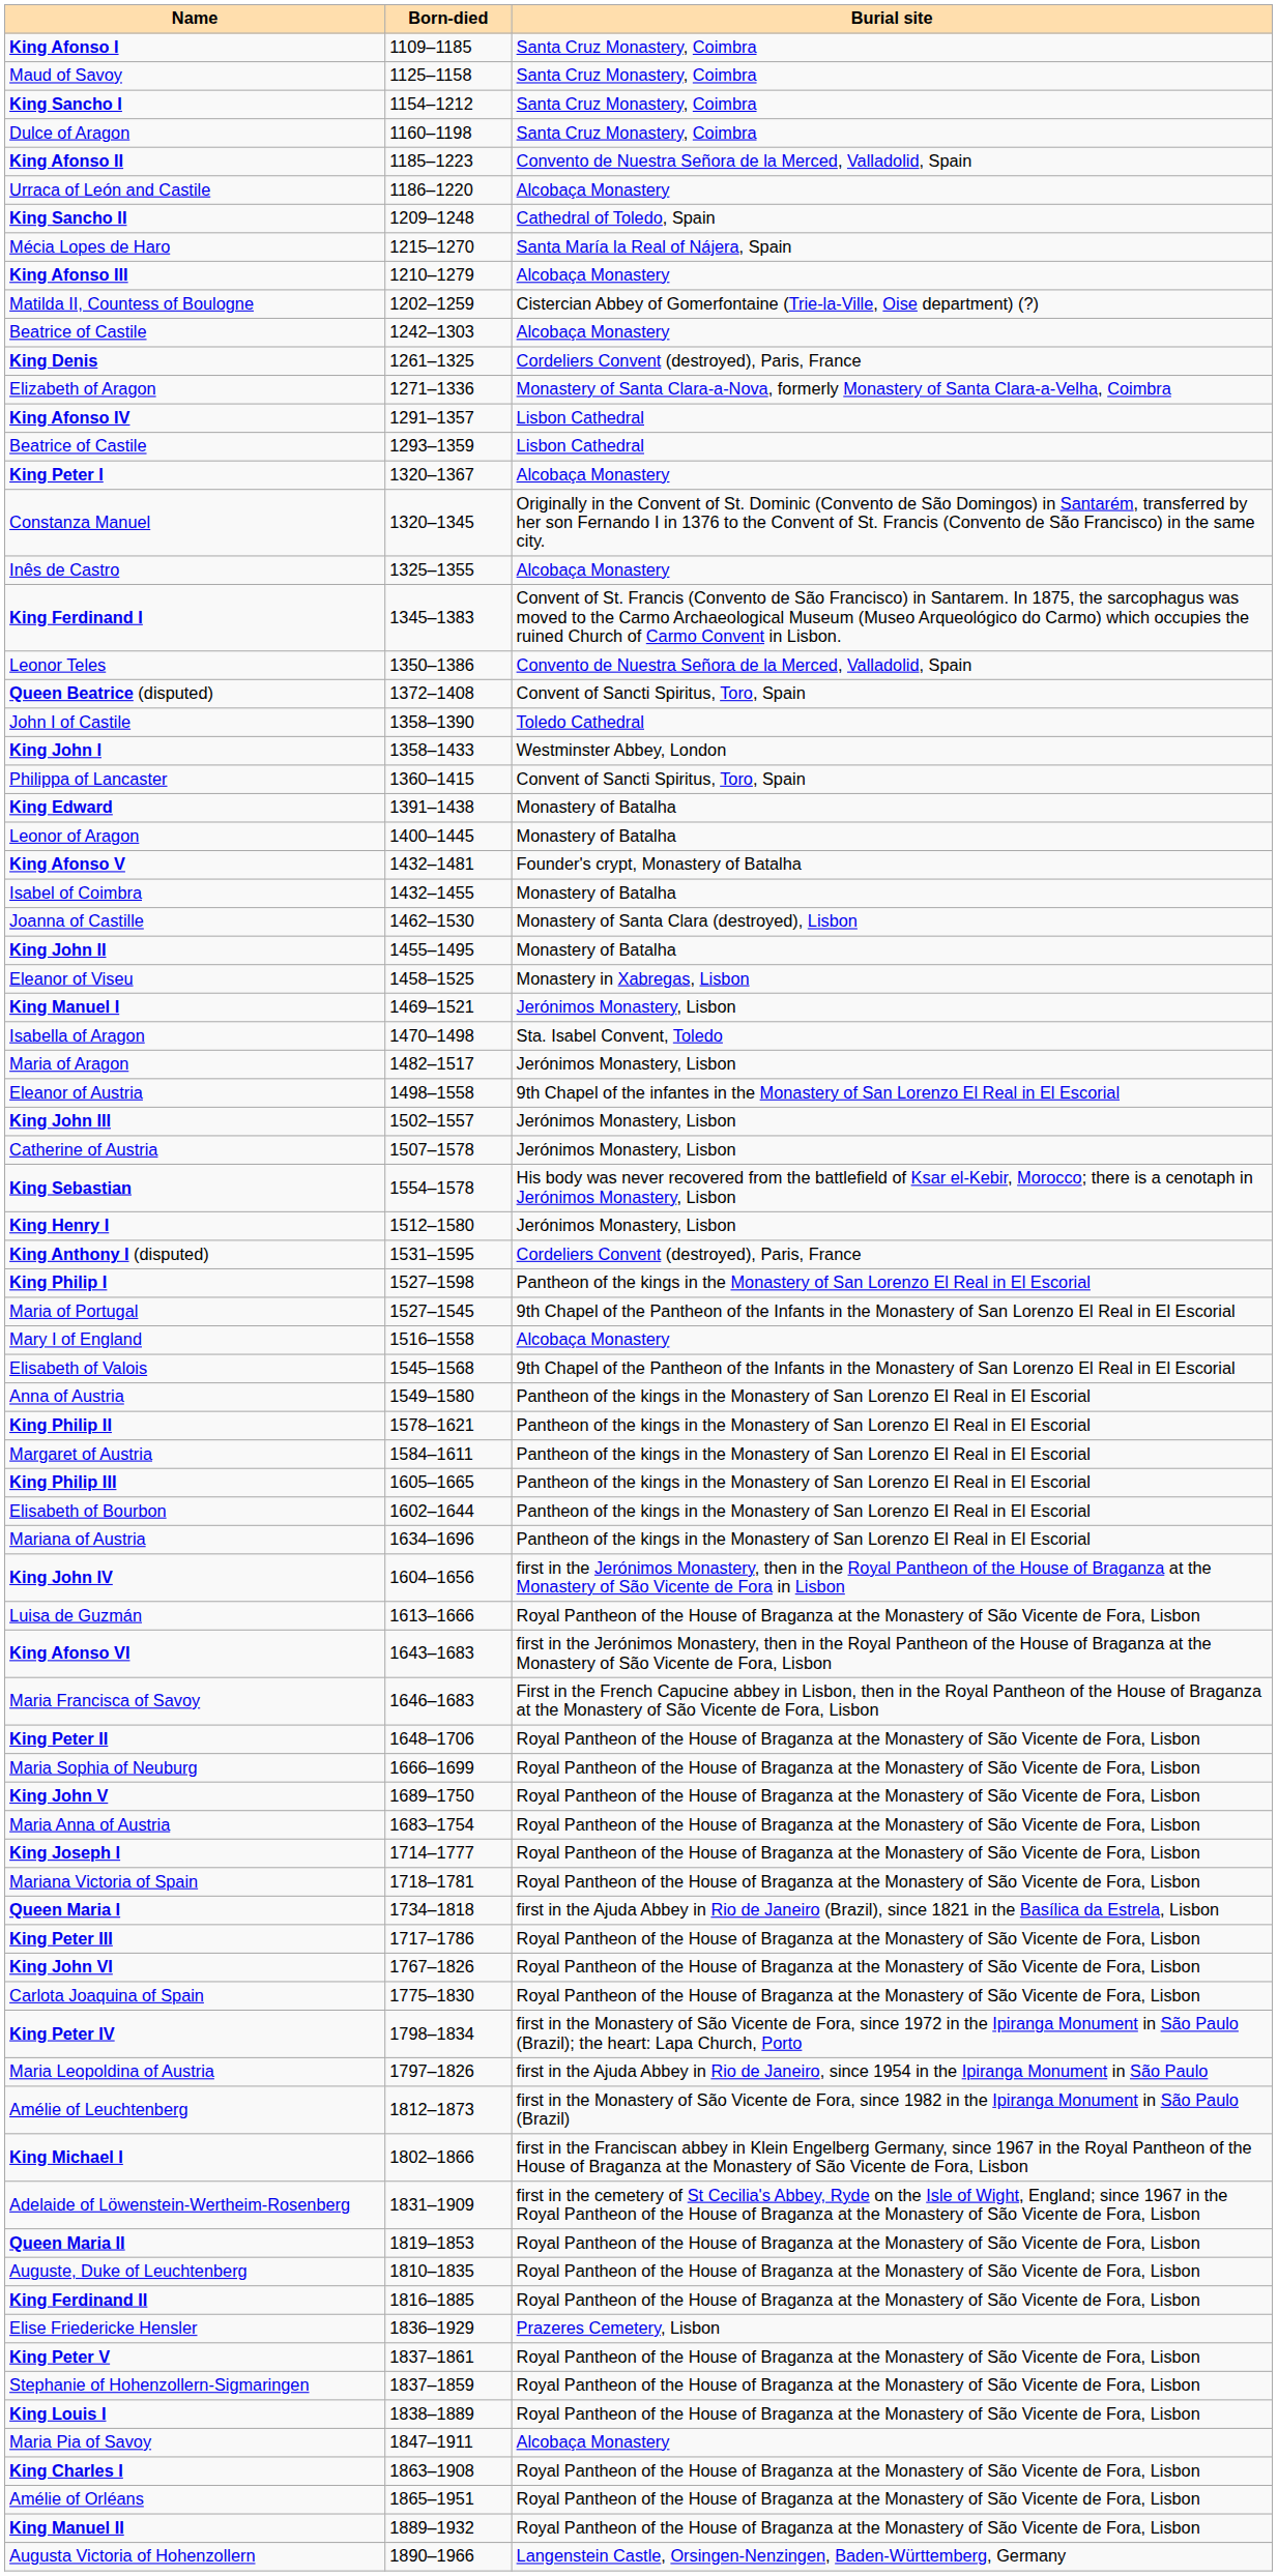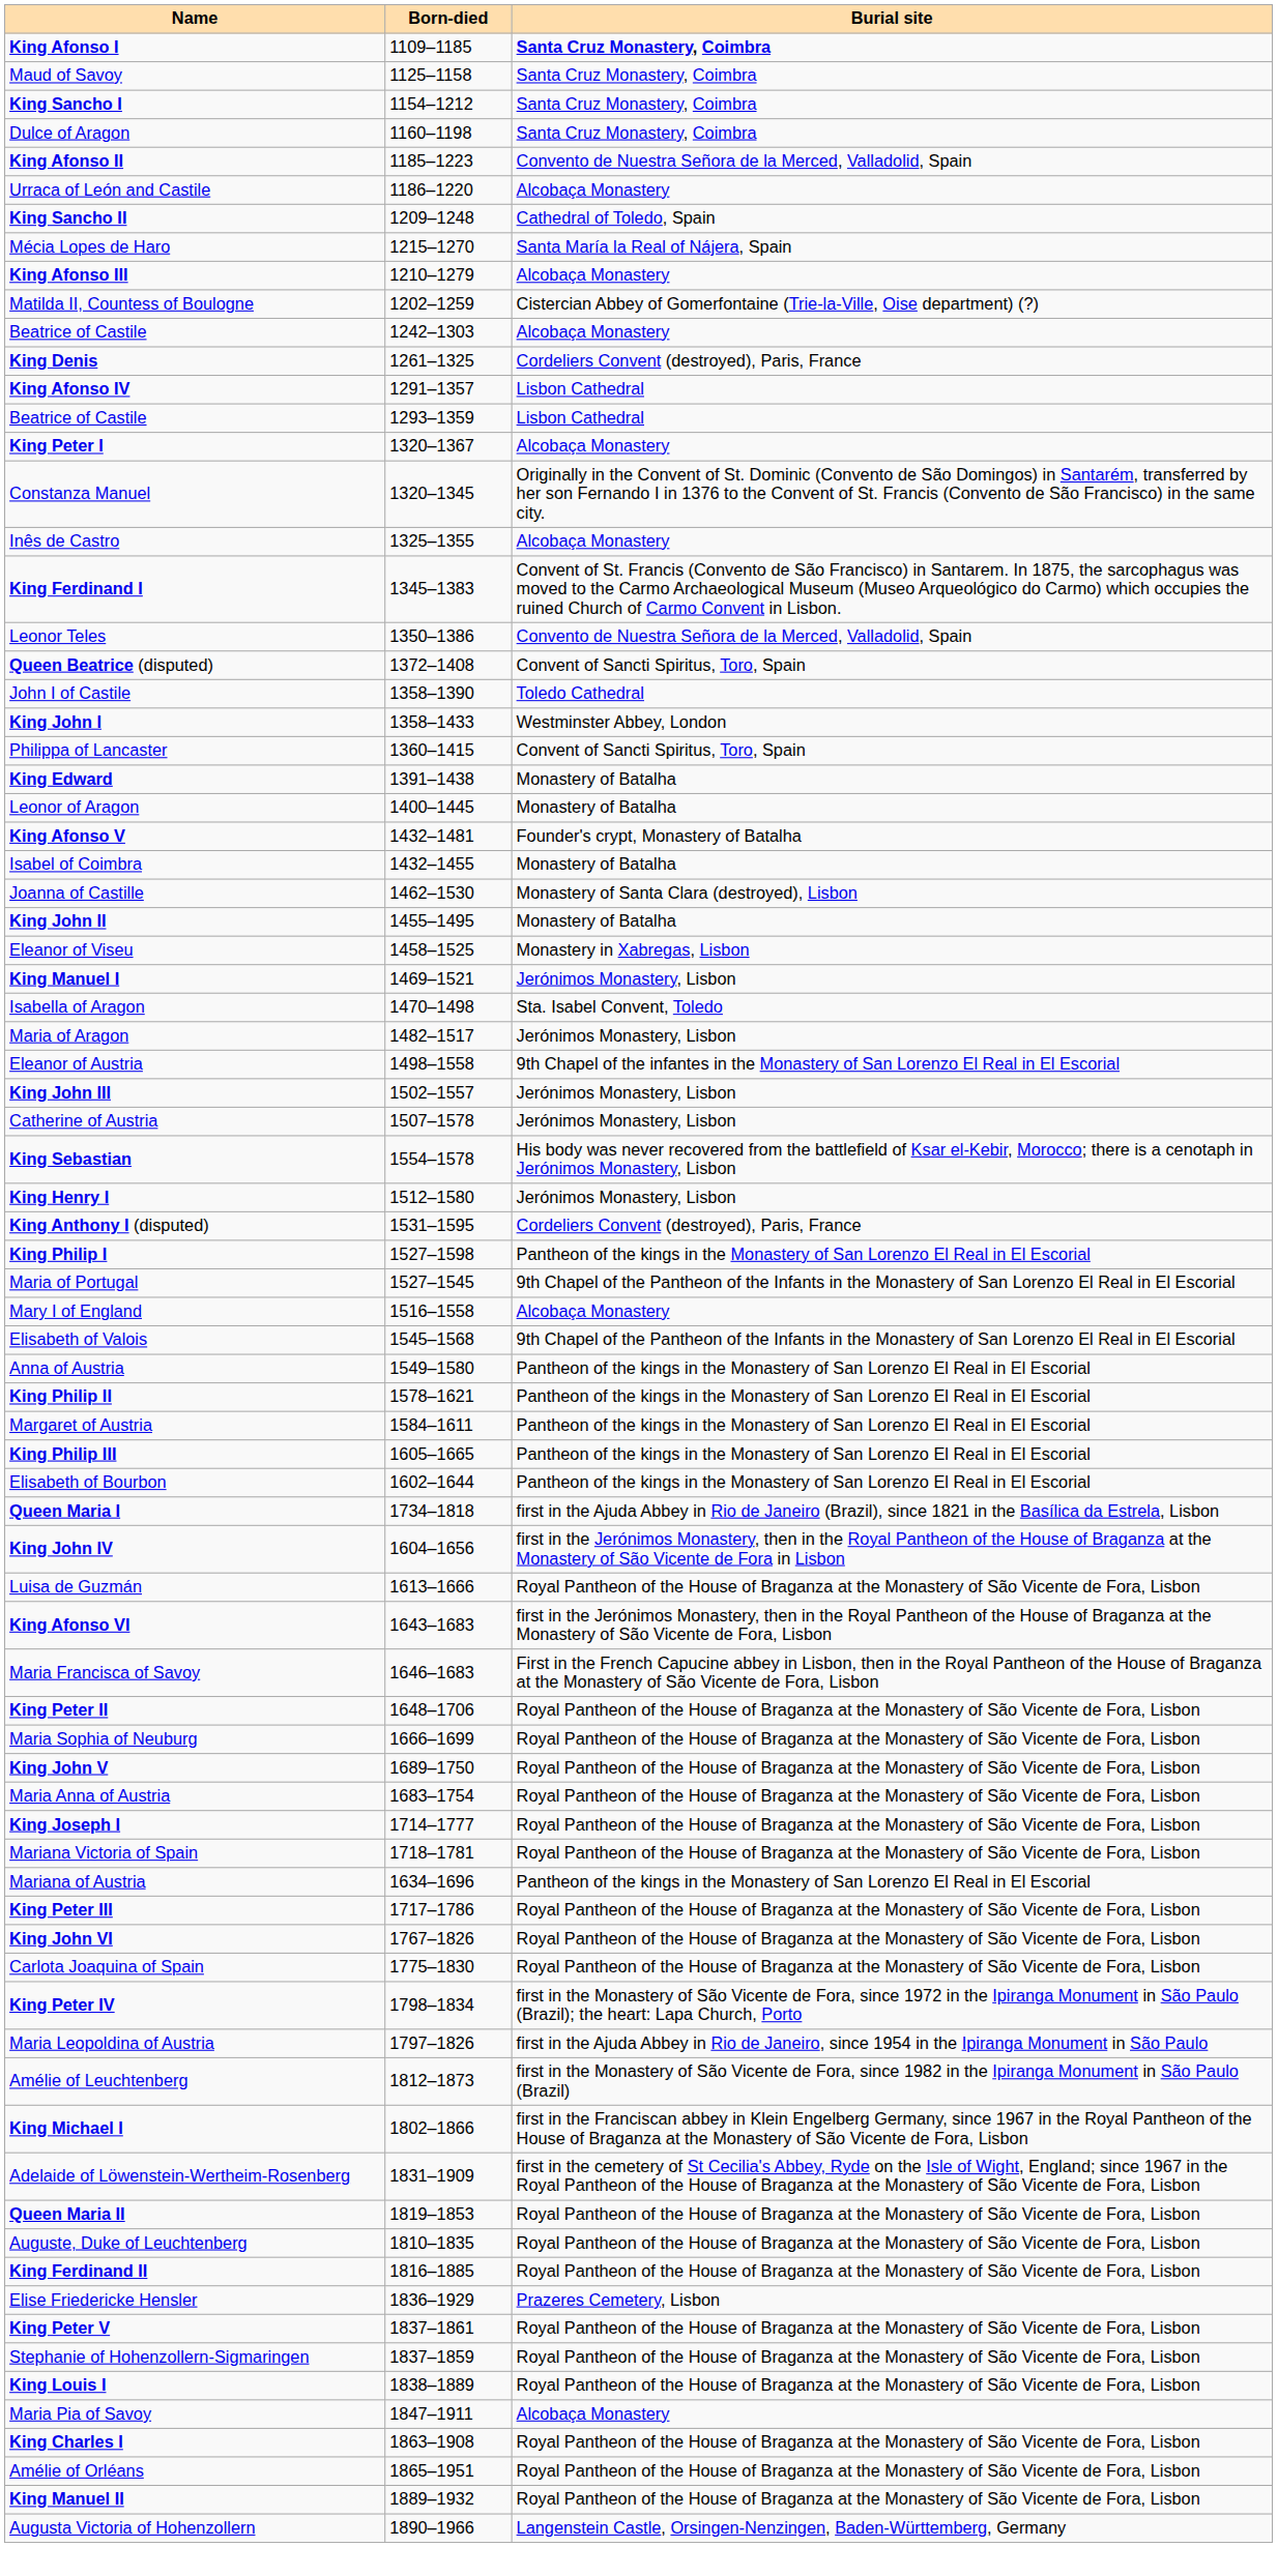King Afonso I | Burial site: normal -> bold
- row: Elizabeth of Aragon | 1271–1336 | Monastery of Santa Clara-a-Nova, formerly Monastery of Santa Clara-a-Velha, Coimbra
rows swapped: Mariana of Austria <-> Queen Maria I
